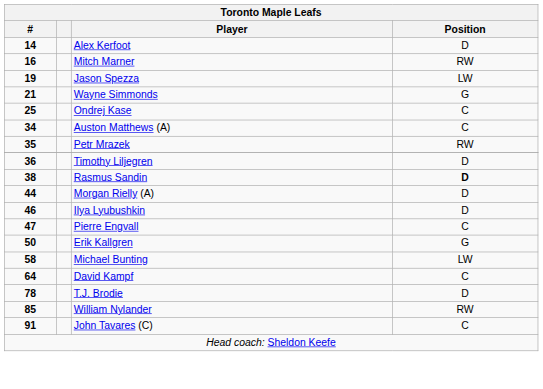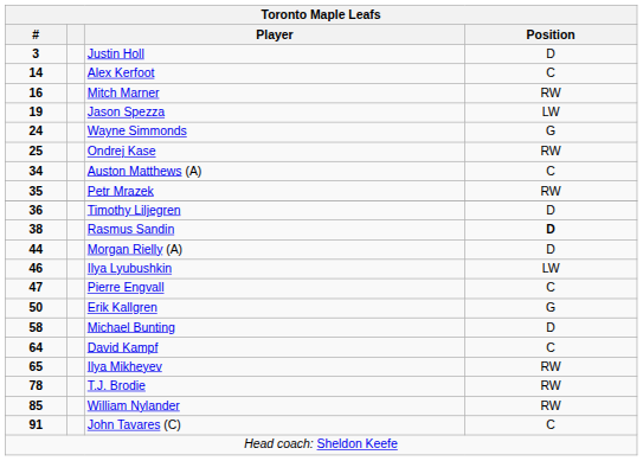+ row: 3 | Justin Holl | D
Alex Kerfoot | Position: D -> C
Wayne Simmonds | #: 21 -> 24
Ondrej Kase | Position: C -> RW
Ilya Lyubushkin | Position: D -> LW
Michael Bunting | Position: LW -> D
+ row: 65 | Ilya Mikheyev | RW
T.J. Brodie | Position: D -> RW
